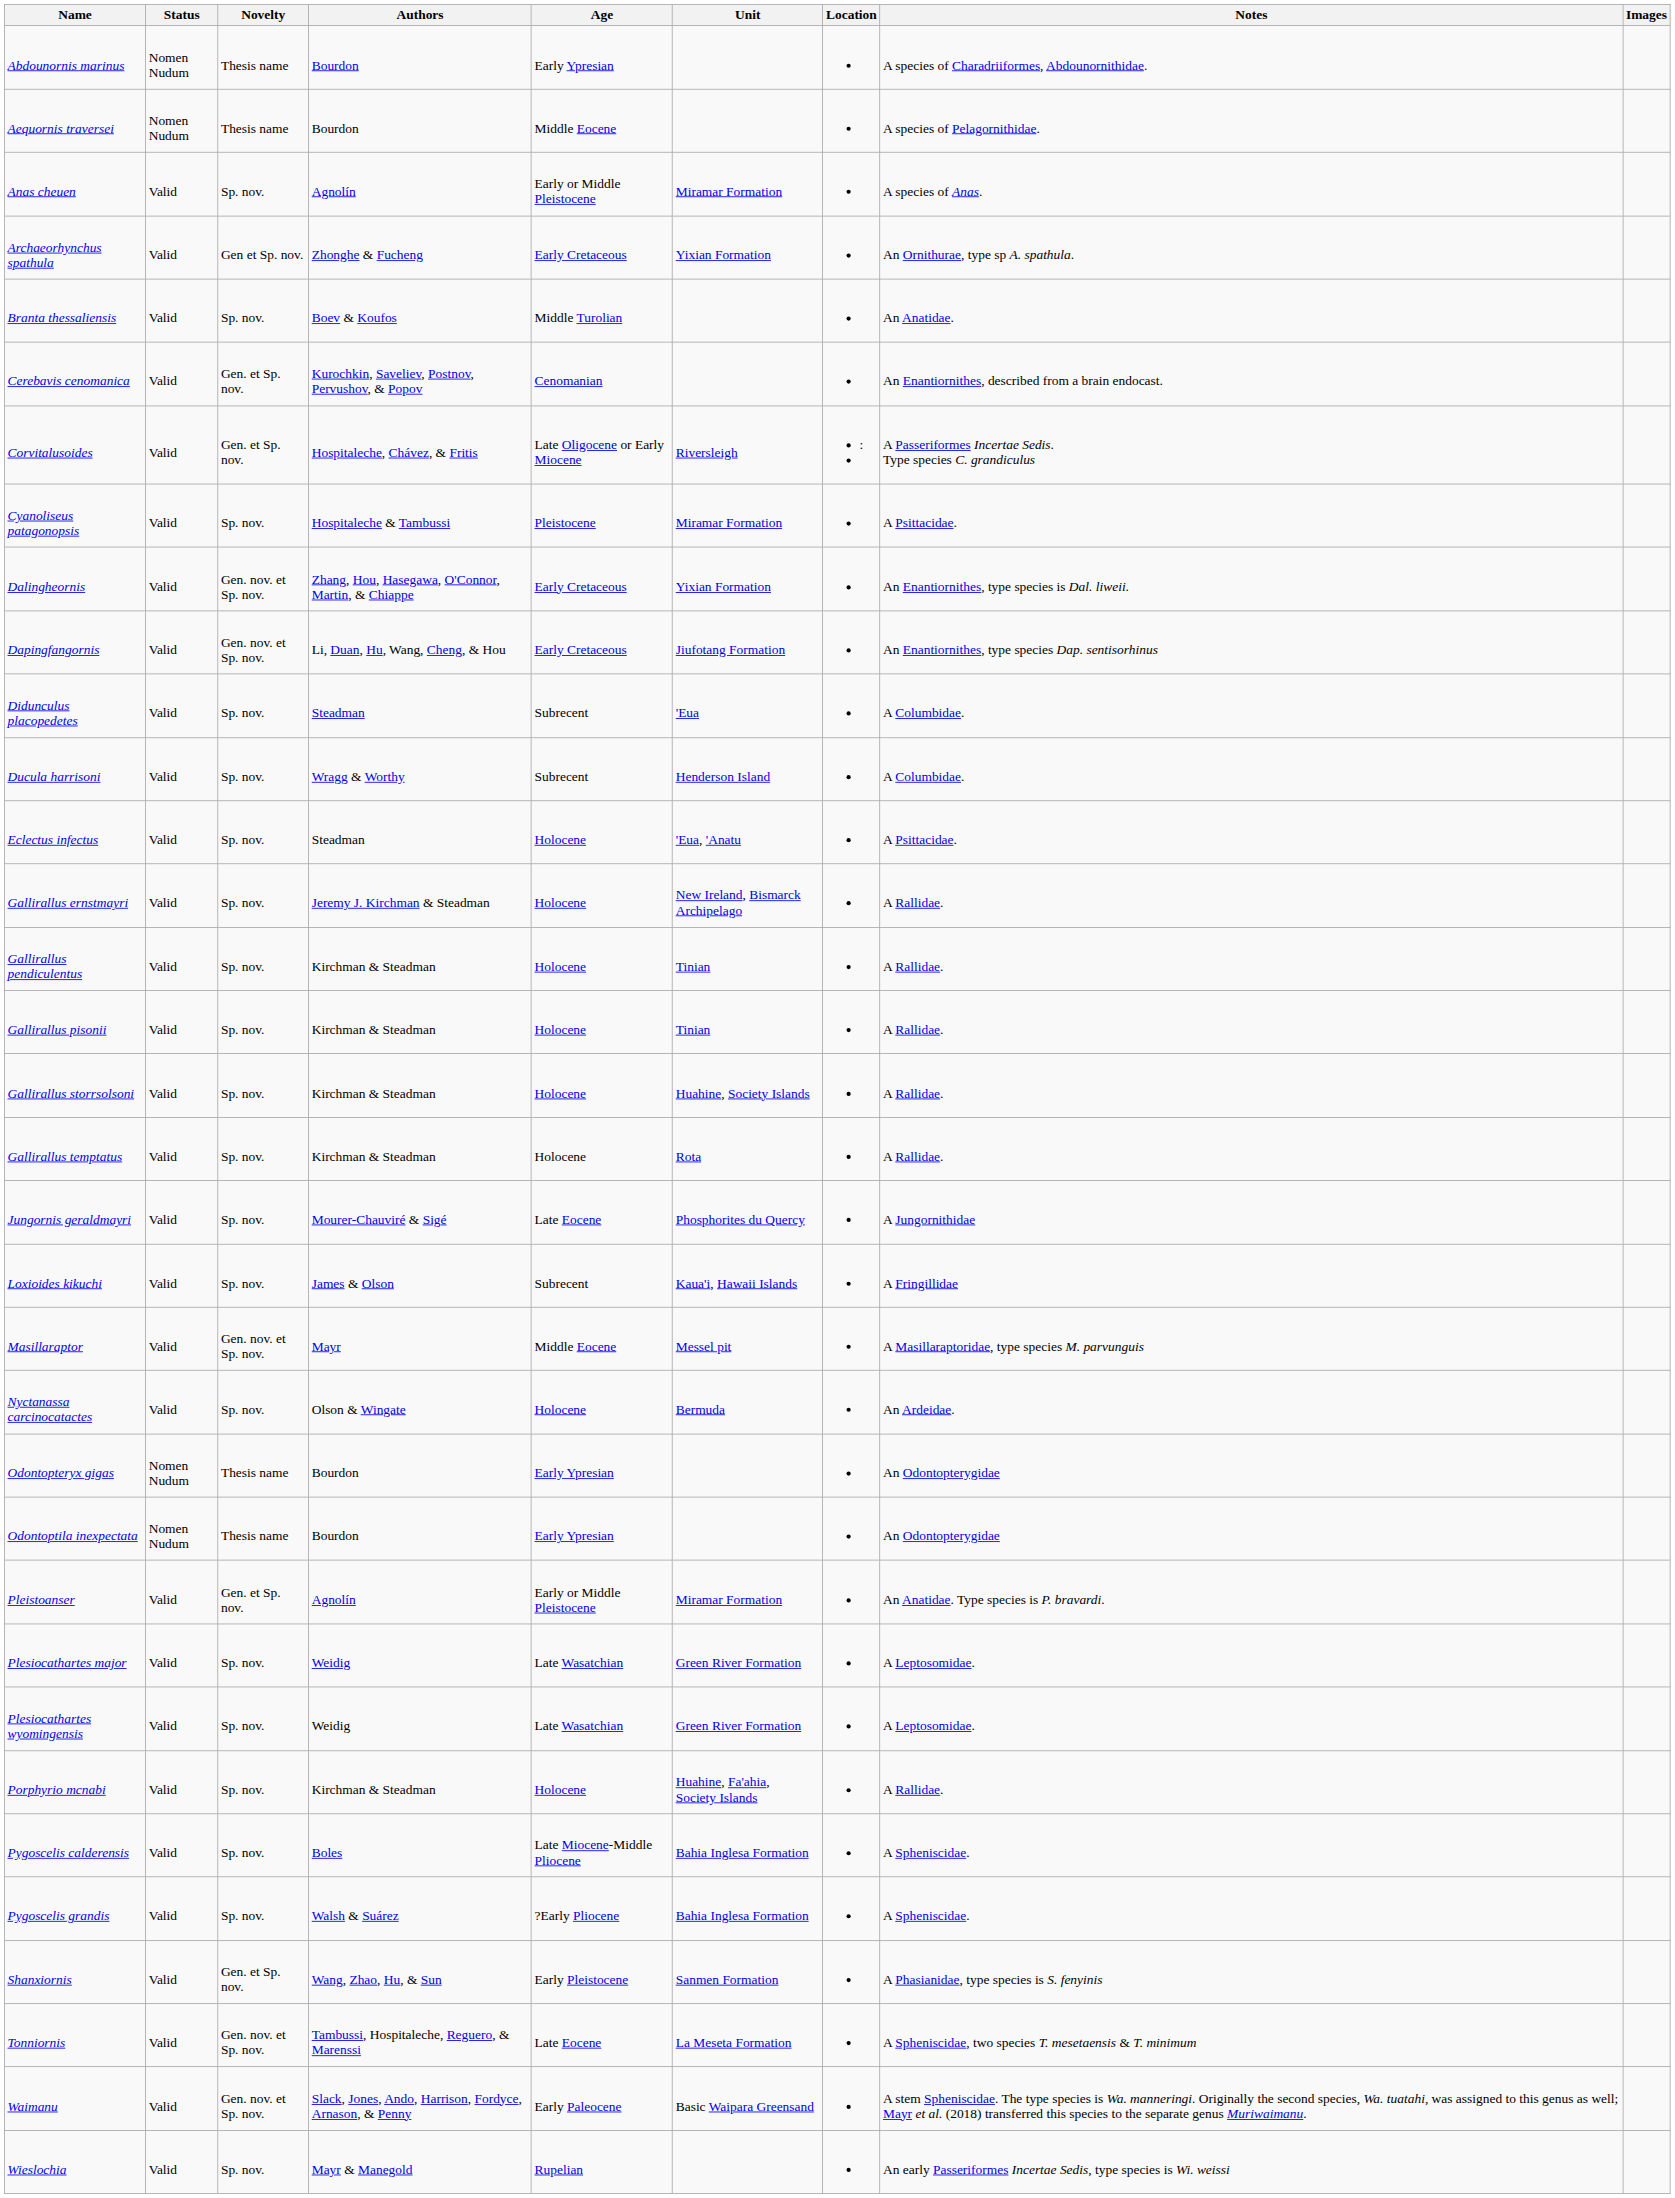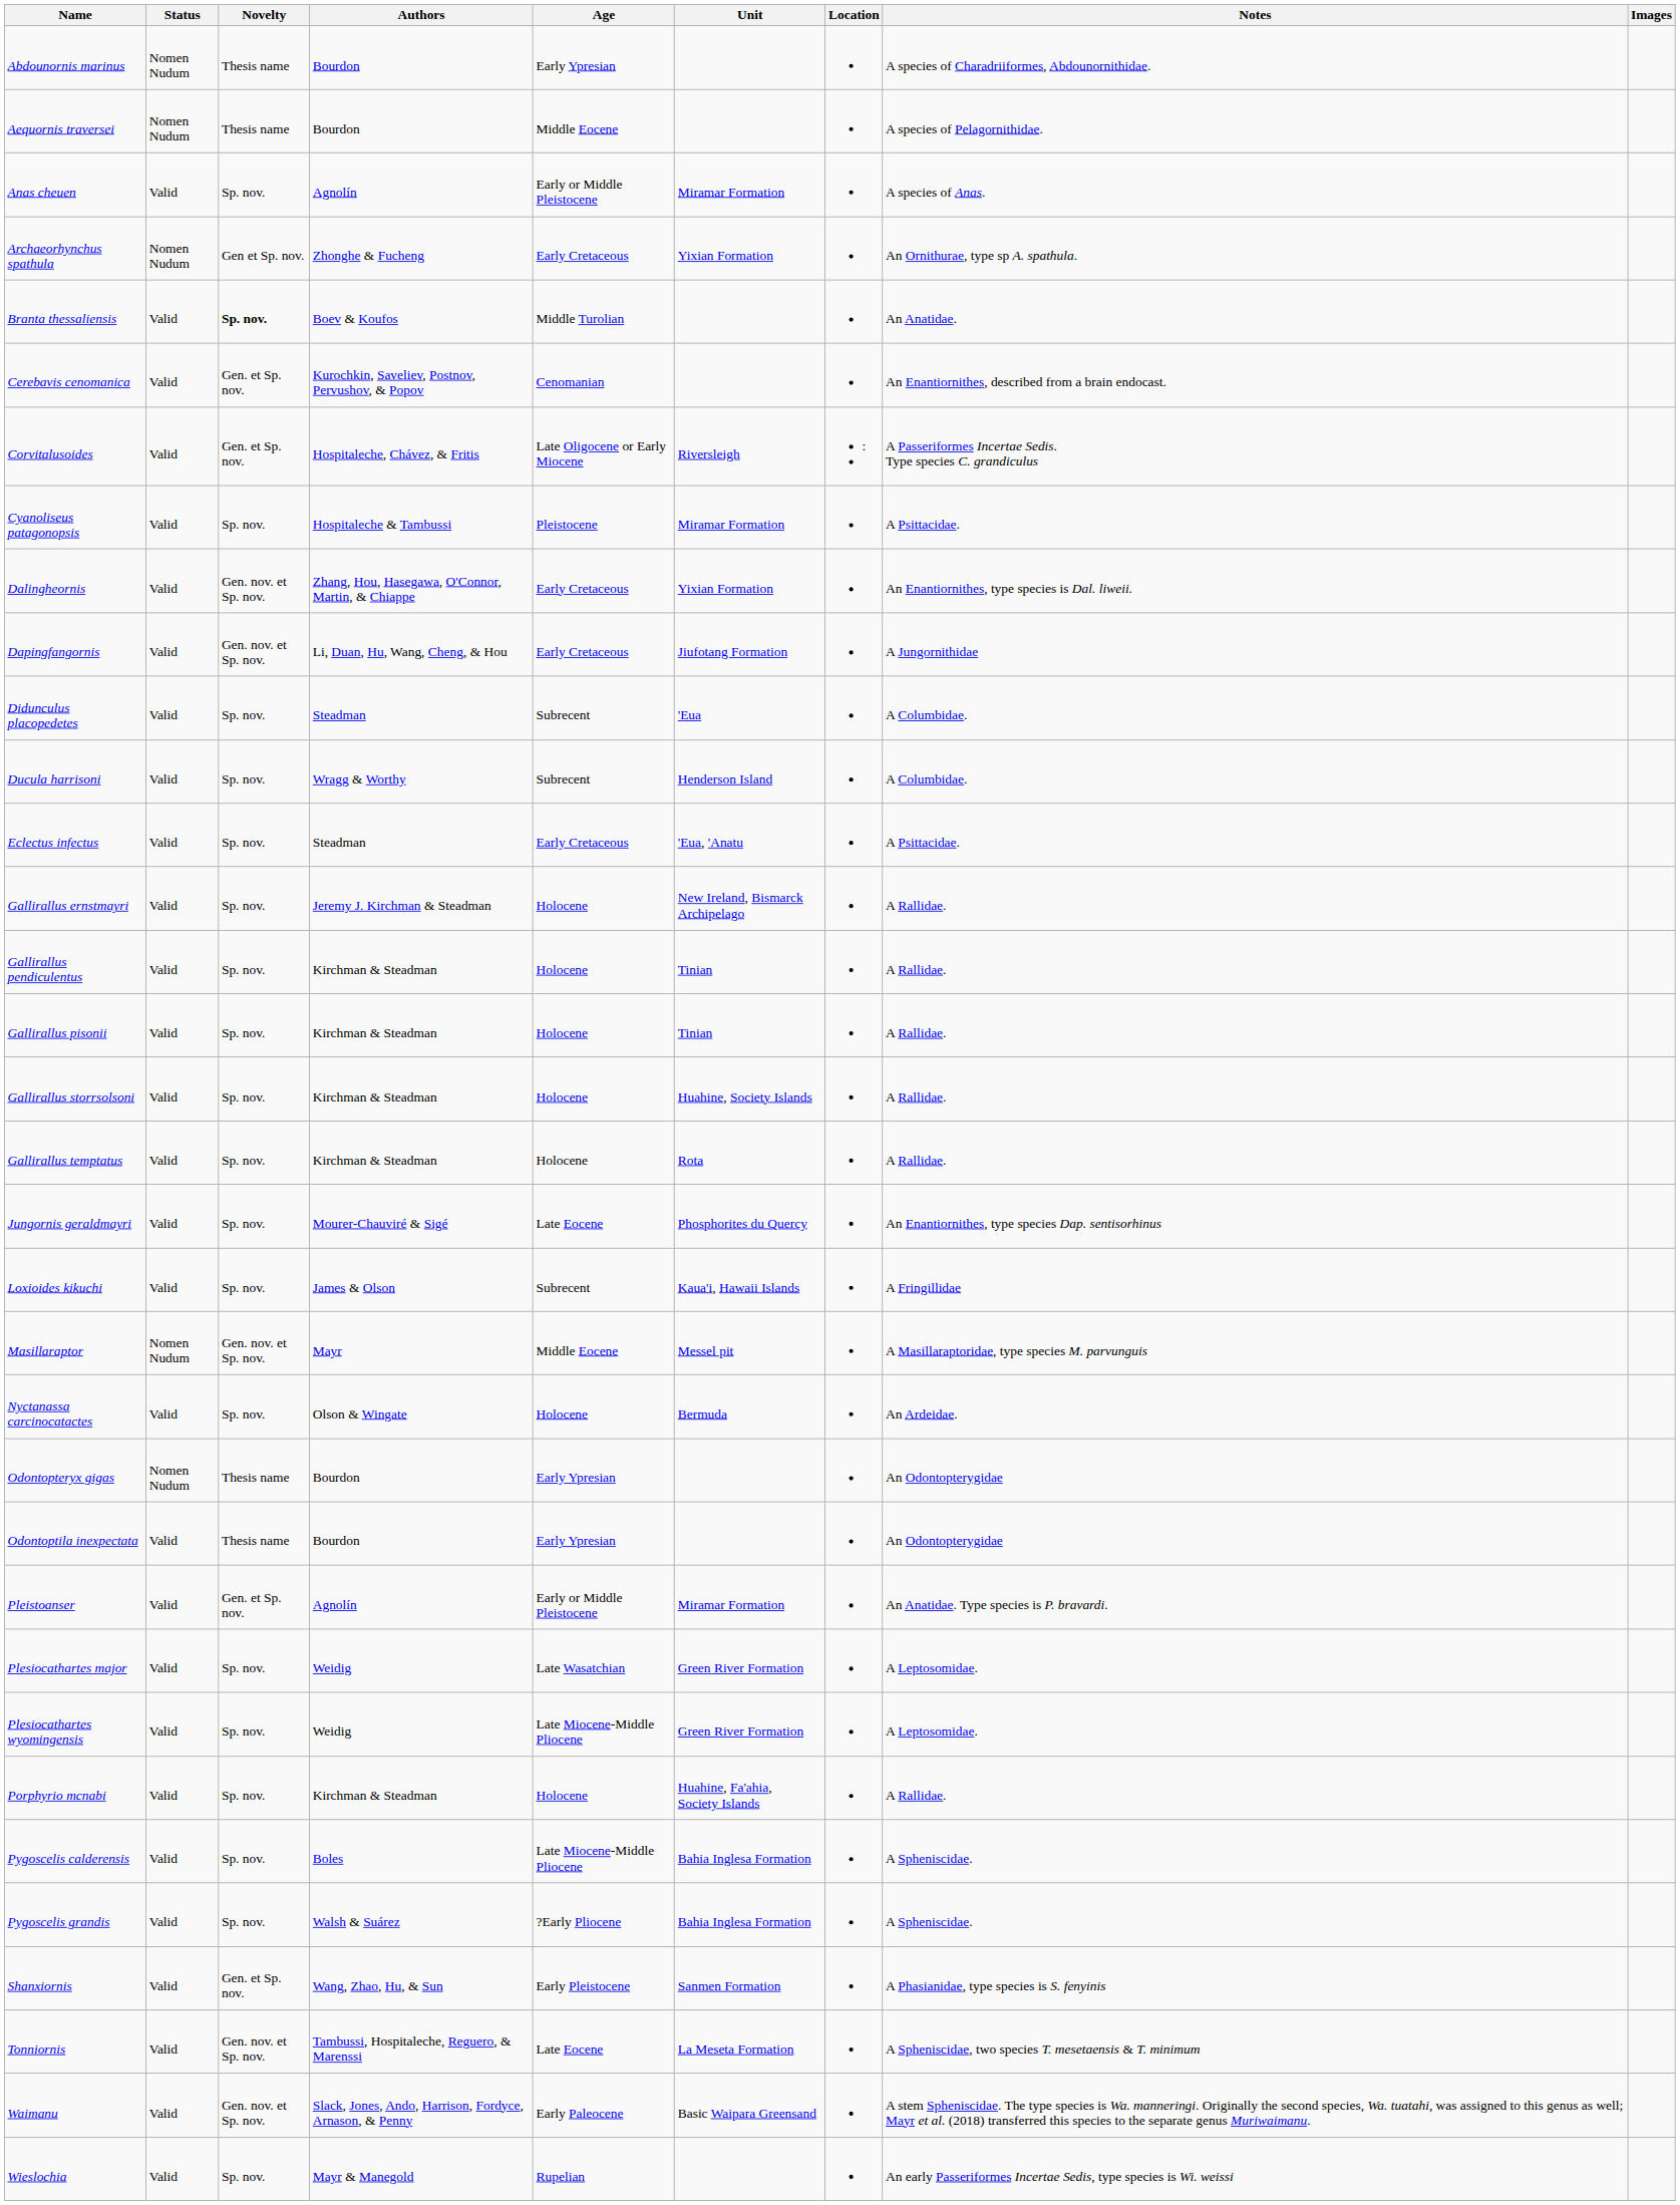Archaeorhynchus spathula | Status: Valid -> Nomen Nudum
Branta thessaliensis | Novelty: normal -> bold
Dapingfangornis | Notes: An Enantiornithes, type species Dap. sentisorhinus -> A Jungornithidae
Eclectus infectus | Age: Holocene -> Early Cretaceous
Jungornis geraldmayri | Notes: A Jungornithidae -> An Enantiornithes, type species Dap. sentisorhinus
Masillaraptor | Status: Valid -> Nomen Nudum
Odontoptila inexpectata | Status: Nomen Nudum -> Valid
Plesiocathartes wyomingensis | Age: Late Wasatchian -> Late Miocene-Middle Pliocene
